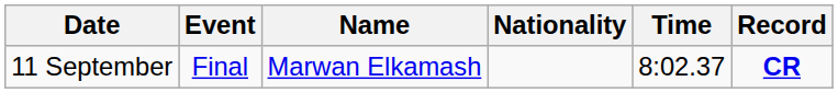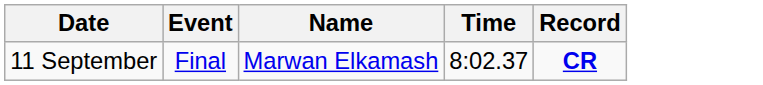- column: Nationality
